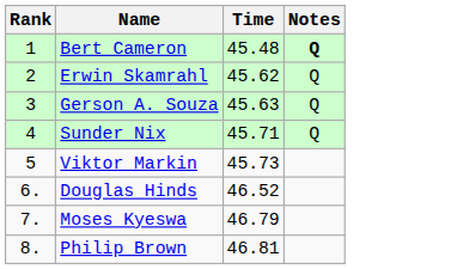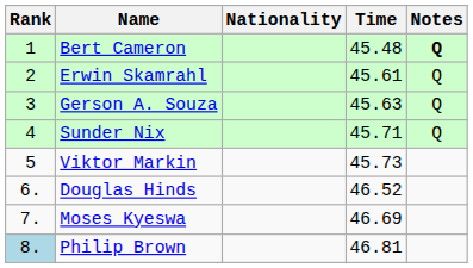+ column: Nationality
Erwin Skamrahl | Time: 45.62 -> 45.61
Moses Kyeswa | Time: 46.79 -> 46.69
Philip Brown | Rank: no background -> lightblue background
